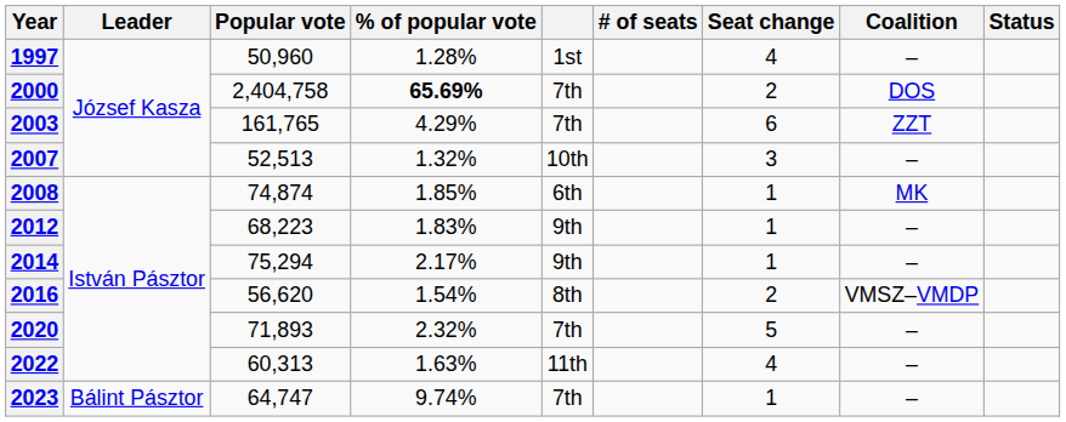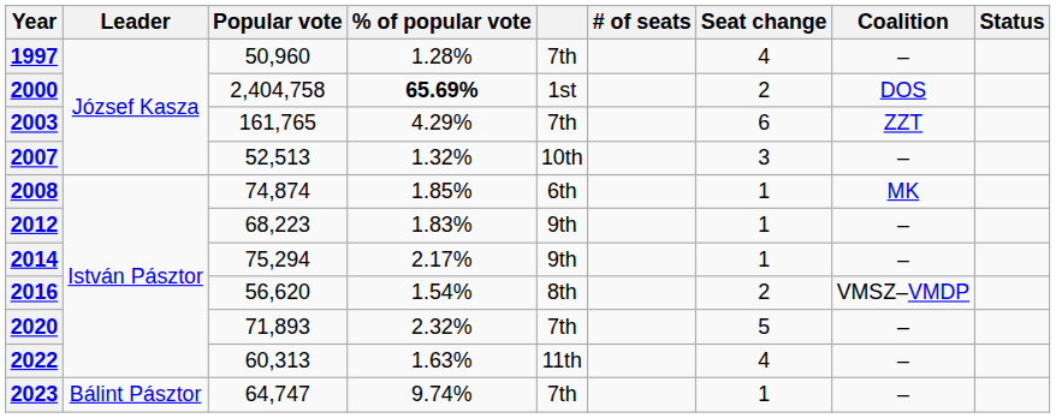1997 | column 5: 1st -> 7th
2000 | column 5: 7th -> 1st
